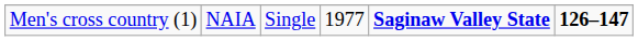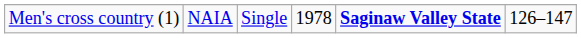Men's cross country (1) | column 4: 1977 -> 1978
Men's cross country (1) | column 6: bold -> normal
